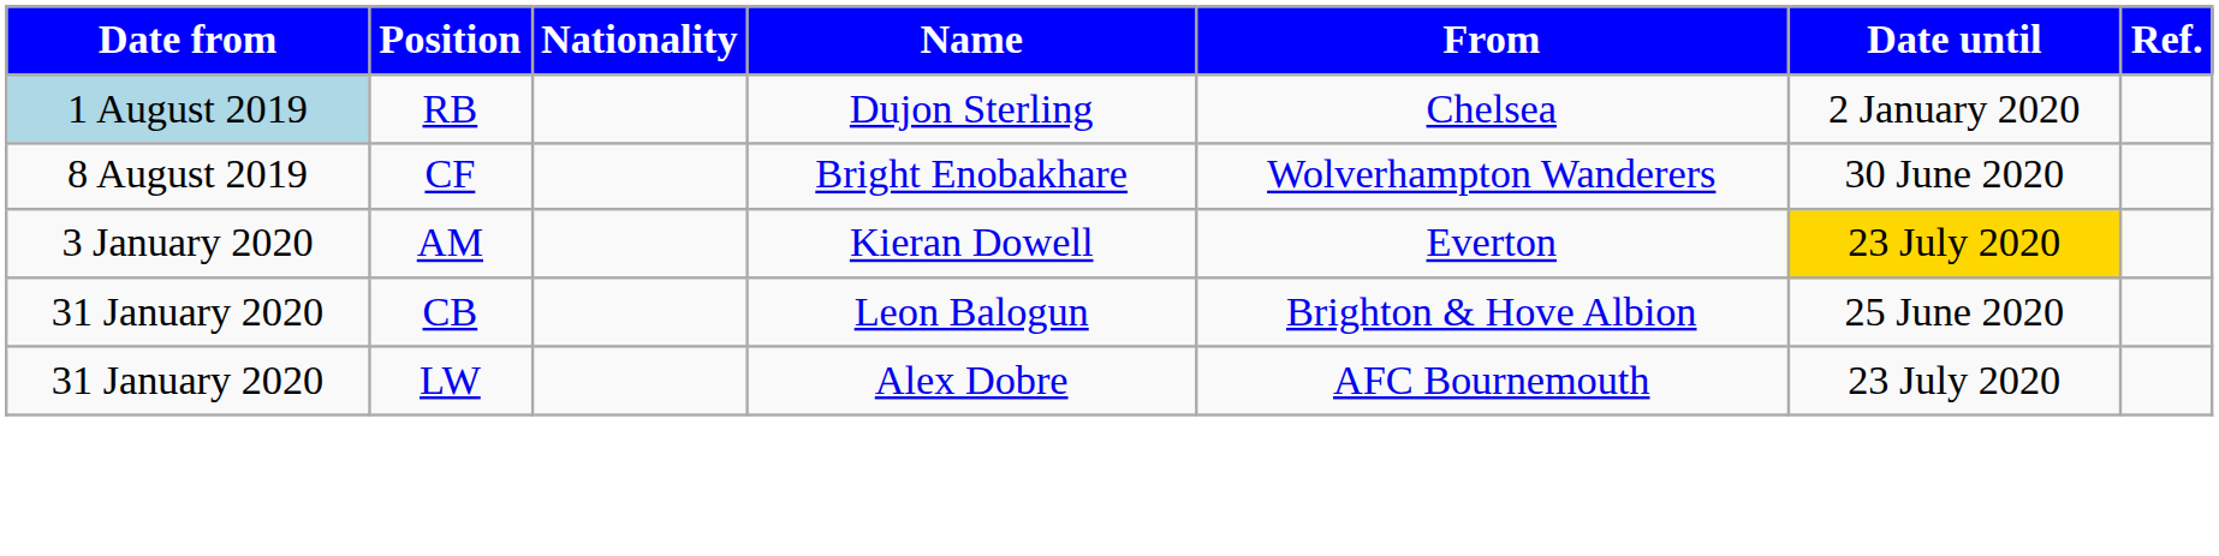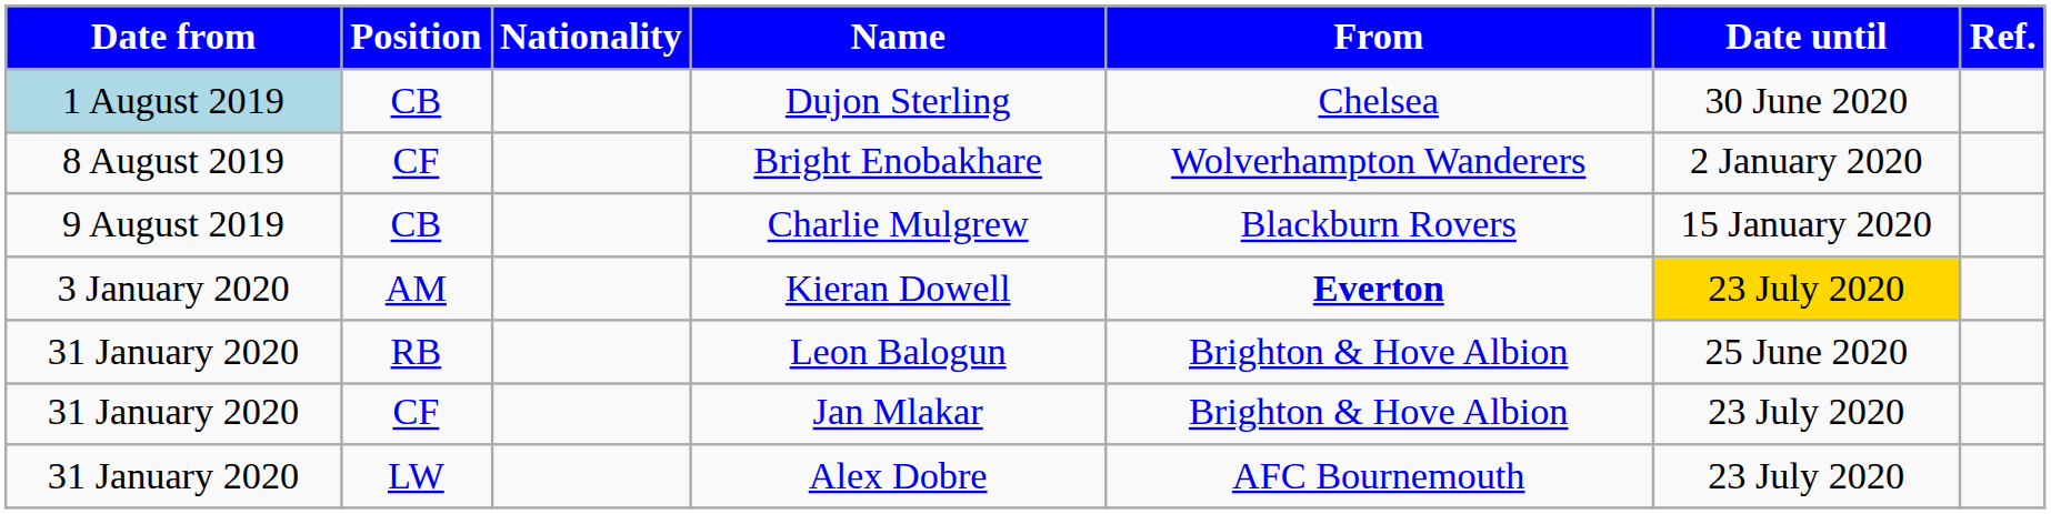Dujon Sterling | Position: RB -> CB
Dujon Sterling | Date until: 2 January 2020 -> 30 June 2020
Bright Enobakhare | Date until: 30 June 2020 -> 2 January 2020
+ row: 9 August 2019 | CB | Charlie Mulgrew | Blackburn Rovers | 15 January 2020
Kieran Dowell | From: normal -> bold
Leon Balogun | Position: CB -> RB
+ row: 31 January 2020 | CF | Jan Mlakar | Brighton & Hove Albion | 23 July 2020
